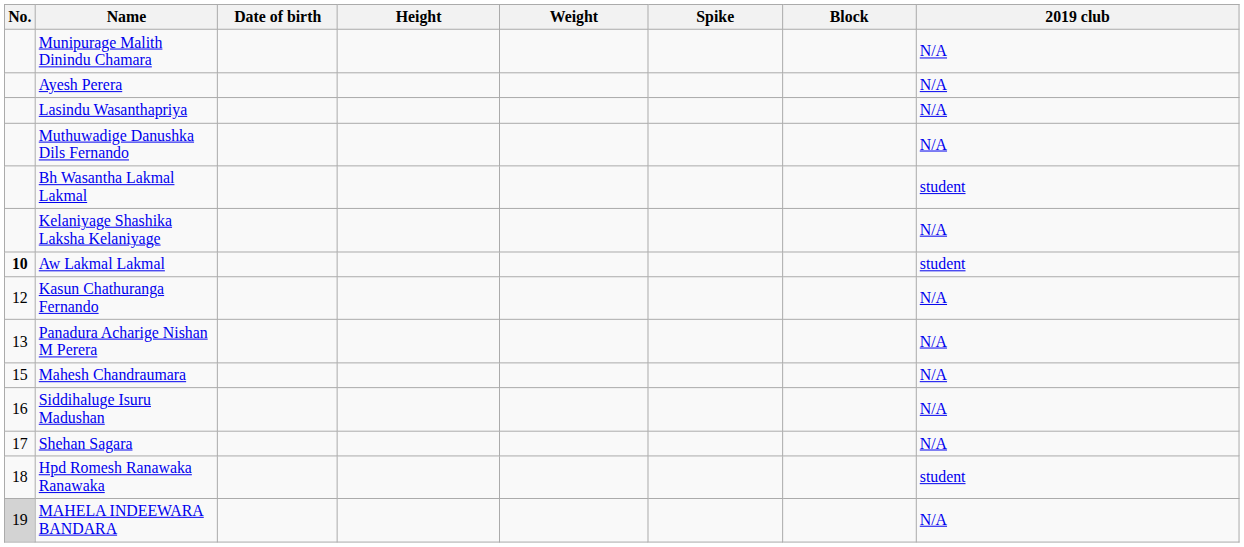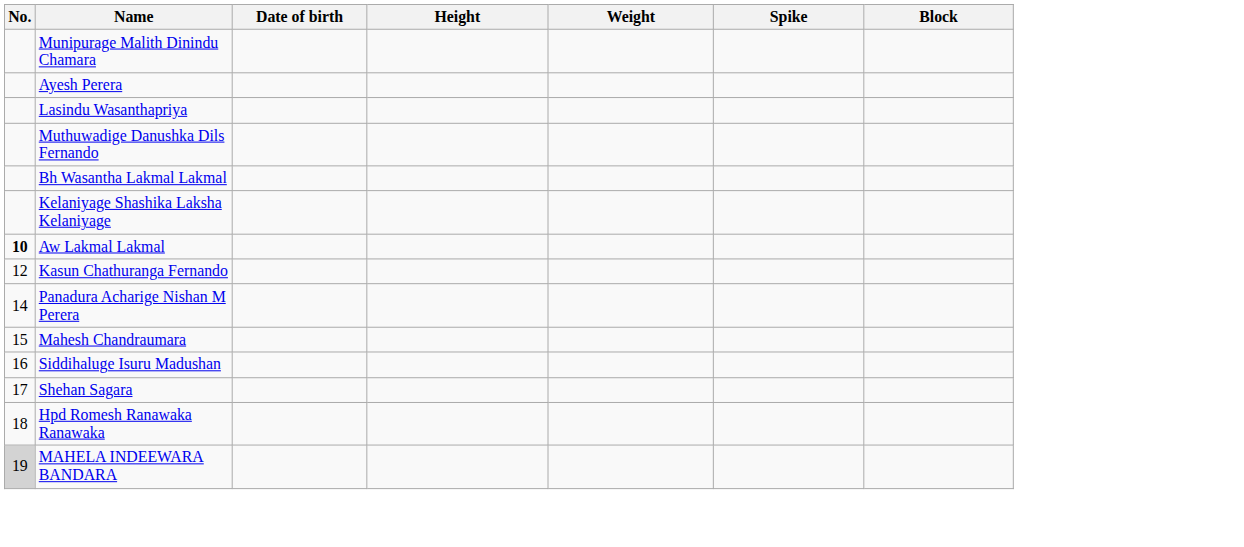- column: 2019 club | N/A | N/A | N/A | N/A | student | N/A | student | N/A | N/A | N/A | N/A | N/A | student | N/A
Panadura Acharige Nishan M Perera | No.: 13 -> 14
